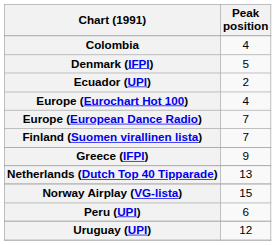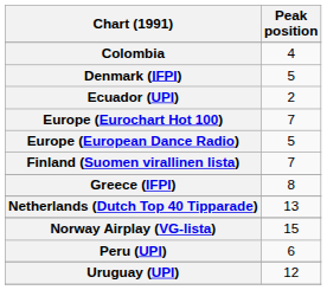Europe (Eurochart Hot 100) | Peak position: 4 -> 7
Europe (European Dance Radio) | Peak position: 7 -> 5
Greece (IFPI) | Peak position: 9 -> 8
